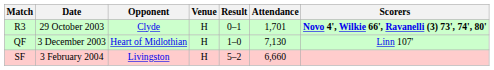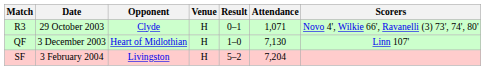R3 | Attendance: 1,701 -> 1,071
R3 | Scorers: bold -> normal
SF | Attendance: 6,660 -> 7,204
